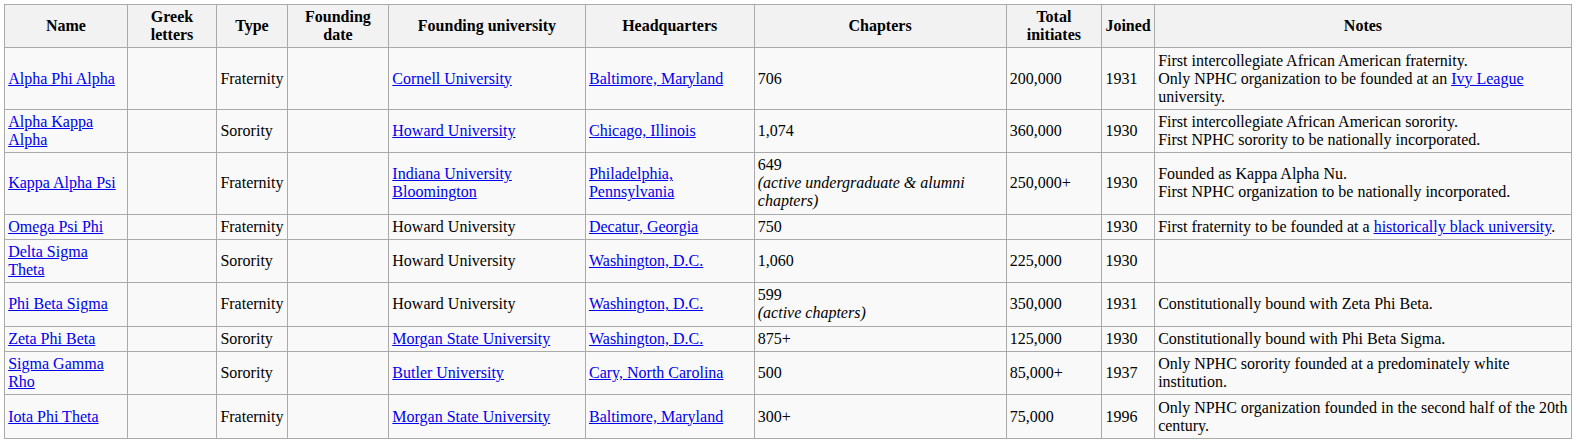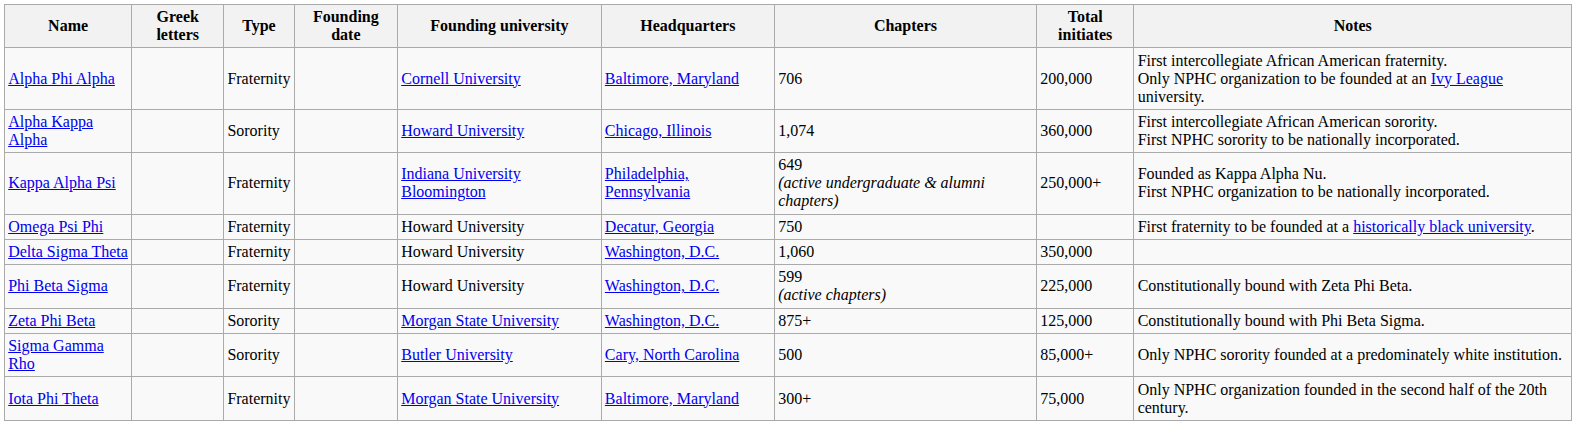- column: Joined | 1931 | 1930 | 1930 | 1930 | 1930 | 1931 | 1930 | 1937 | 1996
Delta Sigma Theta | Type: Sorority -> Fraternity
Delta Sigma Theta | Total initiates: 225,000 -> 350,000
Phi Beta Sigma | Total initiates: 350,000 -> 225,000
